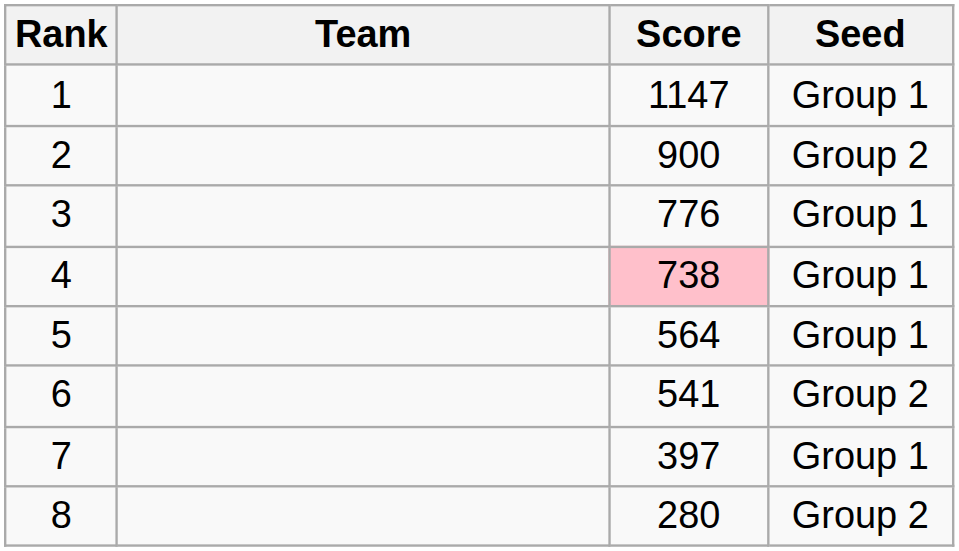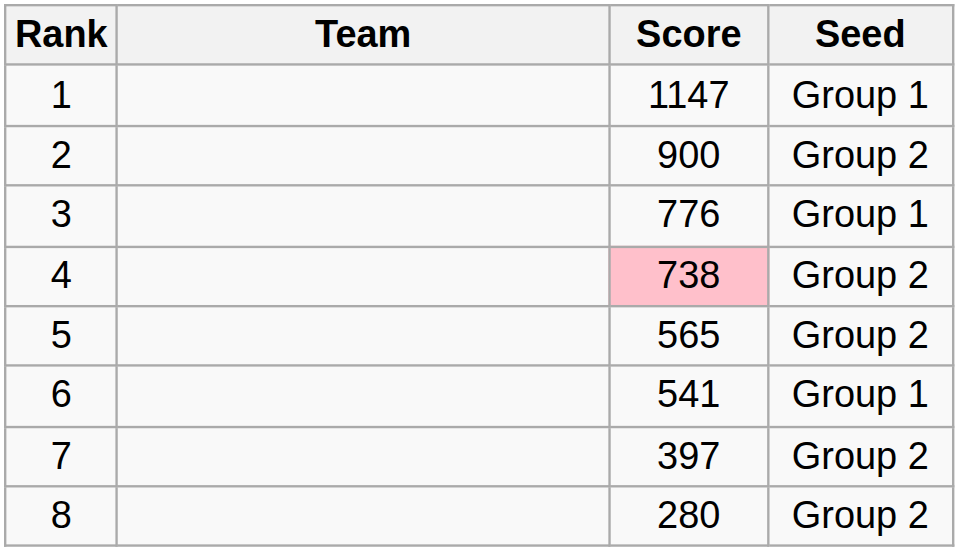4 | Seed: Group 1 -> Group 2
5 | Score: 564 -> 565
5 | Seed: Group 1 -> Group 2
6 | Seed: Group 2 -> Group 1
7 | Seed: Group 1 -> Group 2
